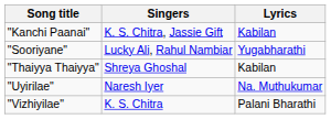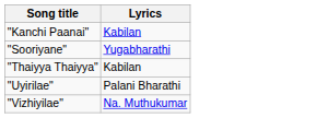- column: Singers | K. S. Chitra, Jassie Gift | Lucky Ali, Rahul Nambiar | Shreya Ghoshal | Naresh Iyer | K. S. Chitra
"Uyirilae" | Lyrics: Na. Muthukumar -> Palani Bharathi
"Vizhiyilae" | Lyrics: Palani Bharathi -> Na. Muthukumar
